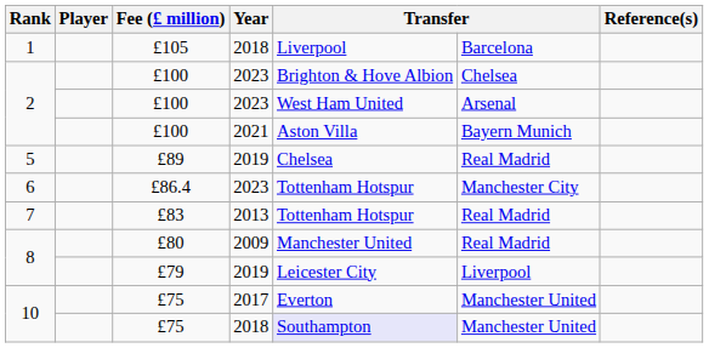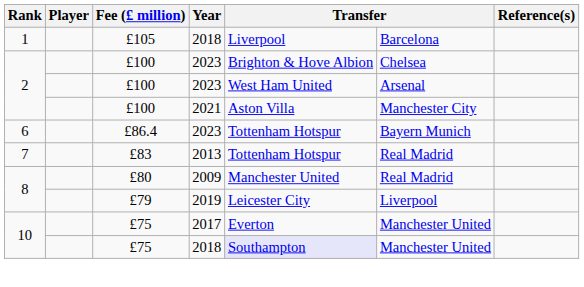2 / 2021 | column 6: Bayern Munich -> Manchester City
- row: 5 | £89 | 2019 | Chelsea | Real Madrid
6 | column 6: Manchester City -> Bayern Munich
